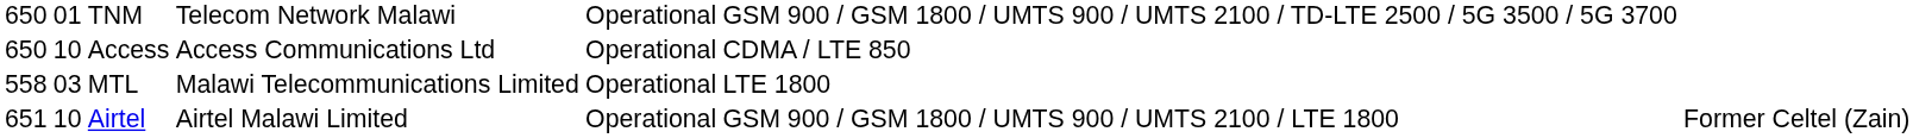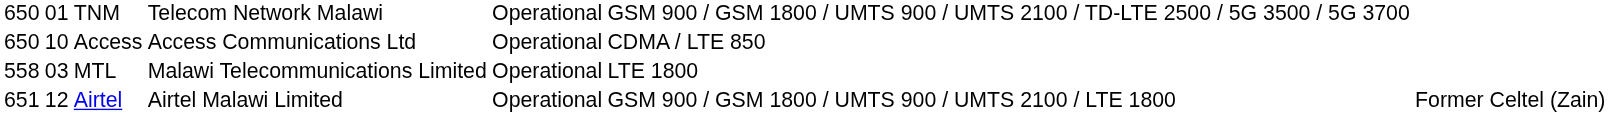Airtel | column 2: 10 -> 12
